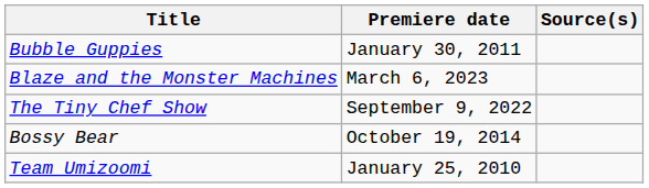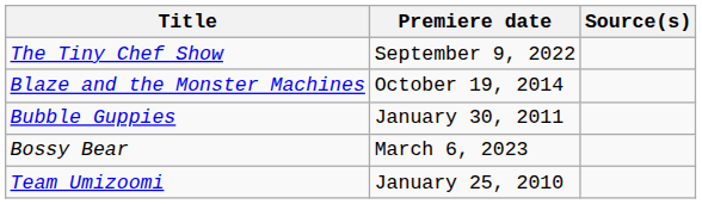rows swapped: Bubble Guppies <-> The Tiny Chef Show
Blaze and the Monster Machines | Premiere date: March 6, 2023 -> October 19, 2014
Bossy Bear | Premiere date: October 19, 2014 -> March 6, 2023
